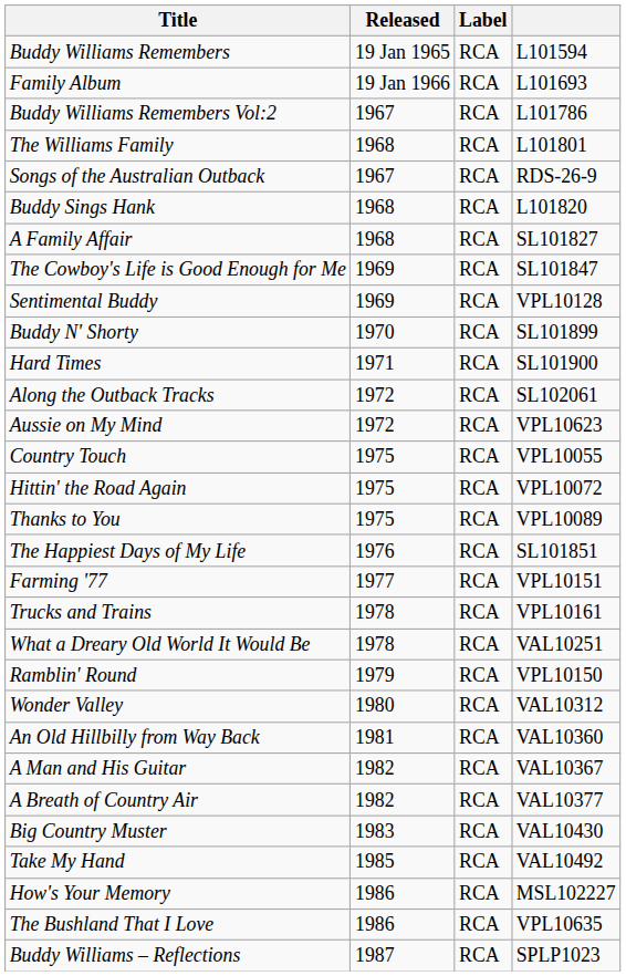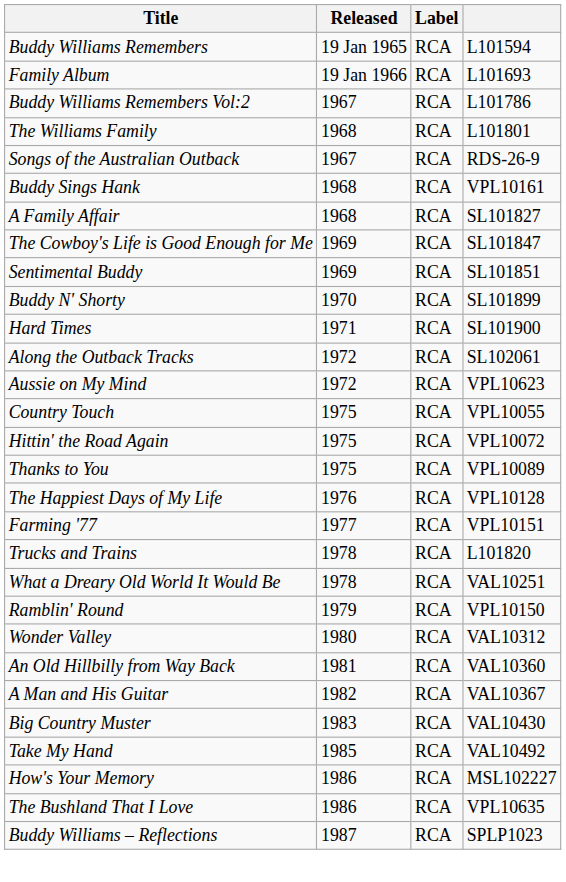Buddy Sings Hank | column 4: L101820 -> VPL10161
Sentimental Buddy | column 4: VPL10128 -> SL101851
The Happiest Days of My Life | column 4: SL101851 -> VPL10128
Trucks and Trains | column 4: VPL10161 -> L101820
- row: A Breath of Country Air | 1982 | RCA | VAL10377
